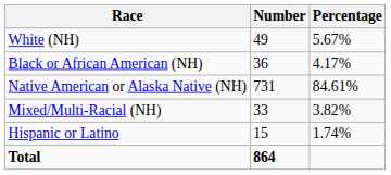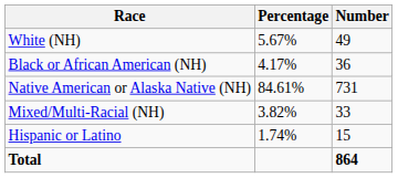columns swapped: Number <-> Percentage
